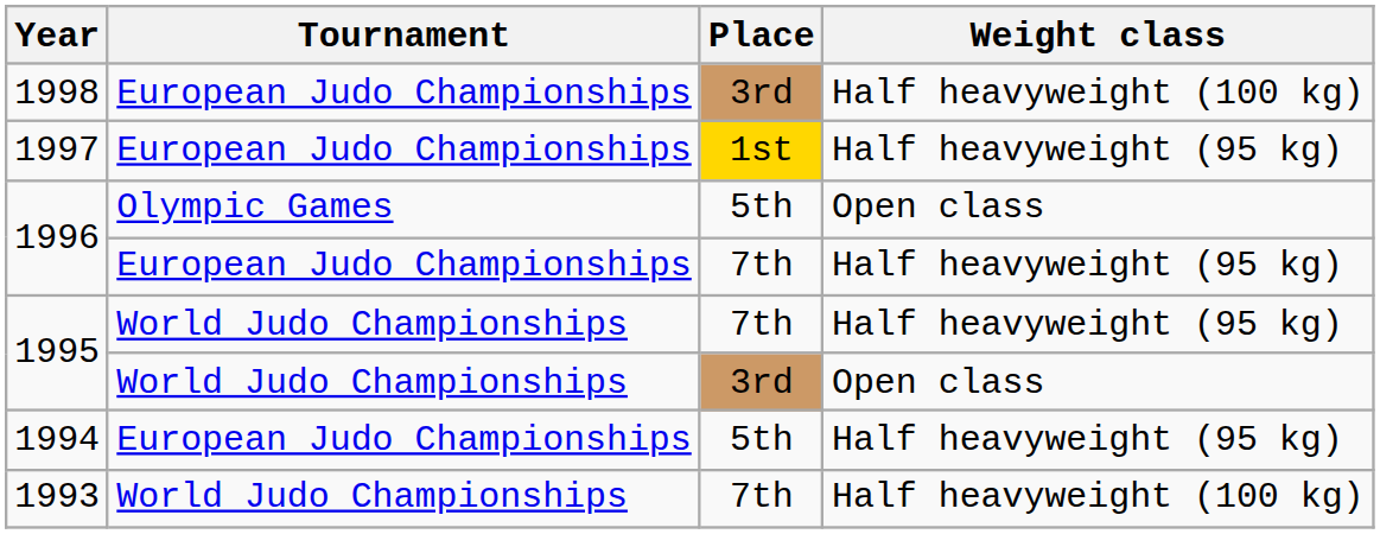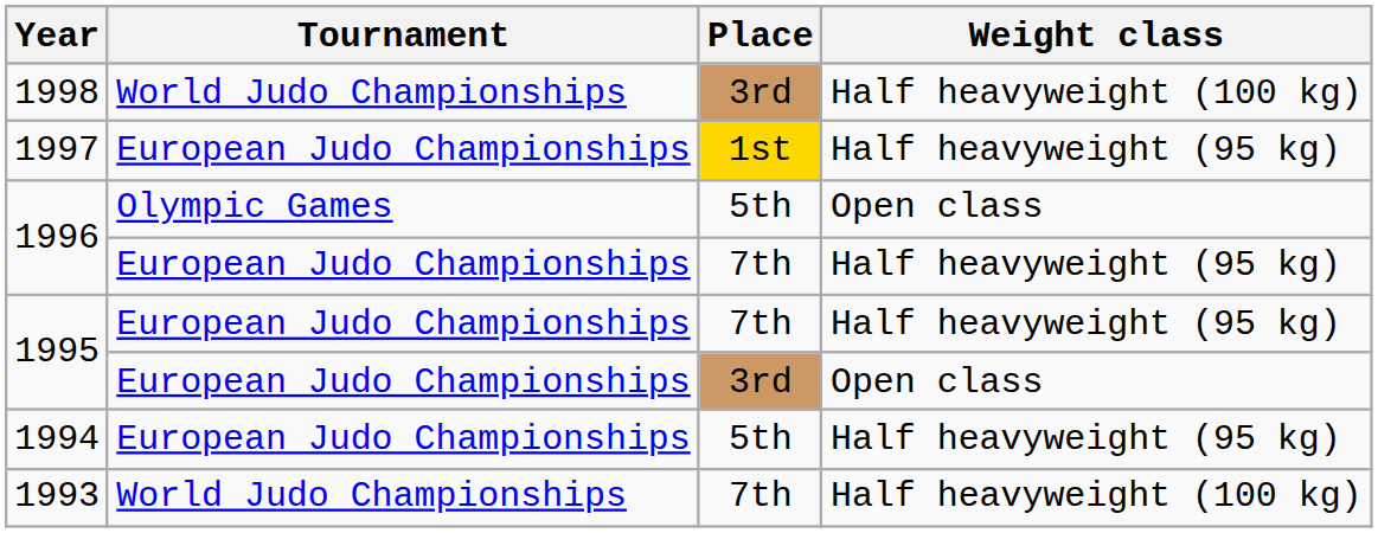1998 | Tournament: European Judo Championships -> World Judo Championships
1995 / 7th | Tournament: World Judo Championships -> European Judo Championships
1995 / 3rd | Tournament: World Judo Championships -> European Judo Championships
